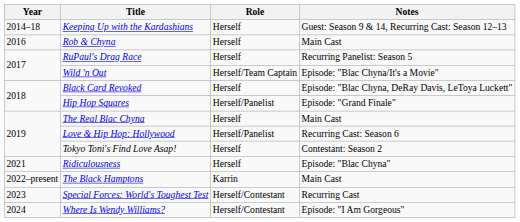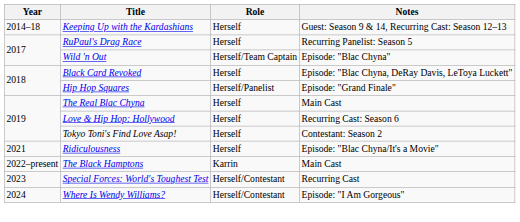- row: 2016 | Rob & Chyna | Herself | Main Cast
Wild 'n Out | Notes: Episode: "Blac Chyna/It's a Movie" -> Episode: "Blac Chyna"
Love & Hip Hop: Hollywood | Role: Herself/Panelist -> Herself
Ridiculousness | Notes: Episode: "Blac Chyna" -> Episode: "Blac Chyna/It's a Movie"
